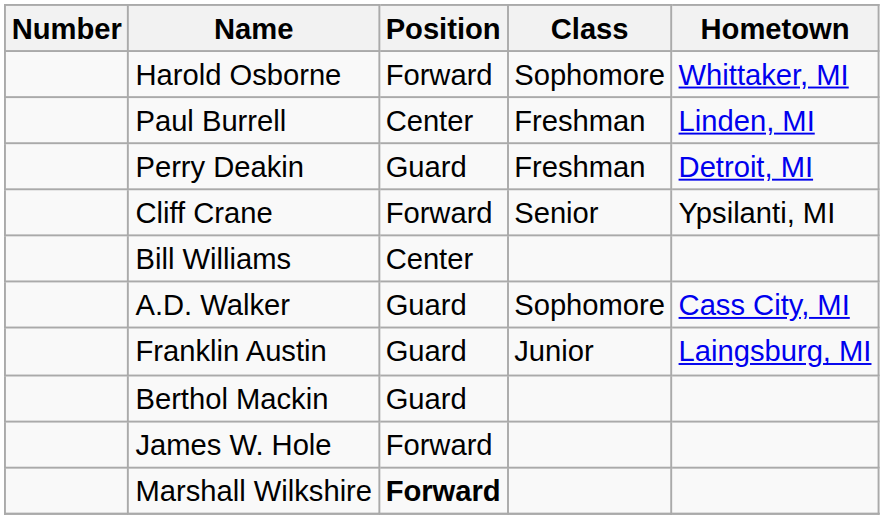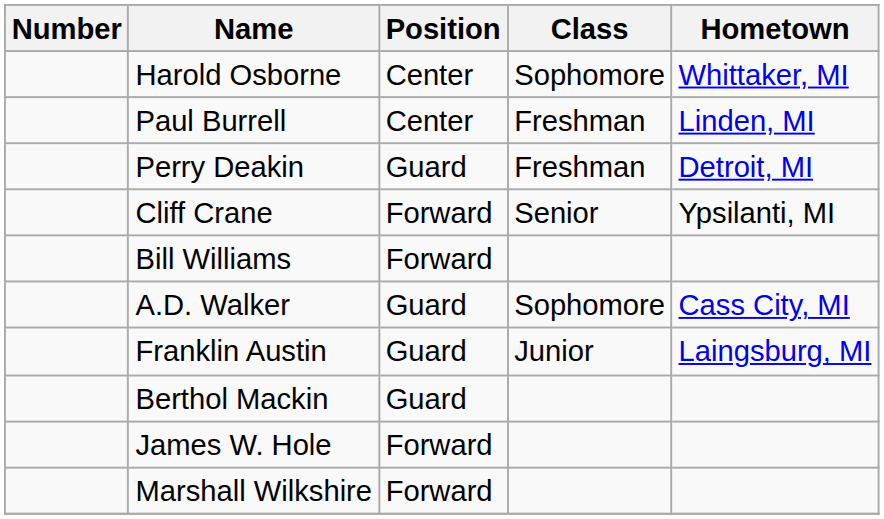Harold Osborne | Position: Forward -> Center
Bill Williams | Position: Center -> Forward
Marshall Wilkshire | Position: bold -> normal
